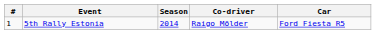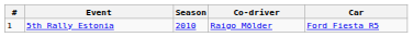5th Rally Estonia | Season: 2014 -> 2010
